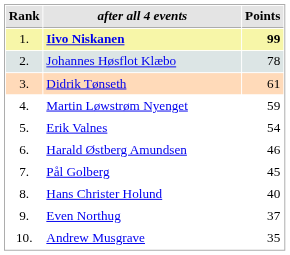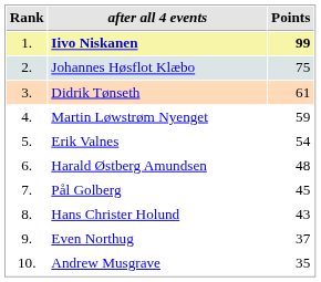Johannes Høsflot Klæbo | Points: 78 -> 75
Harald Østberg Amundsen | Points: 46 -> 48
Hans Christer Holund | Points: 40 -> 43
